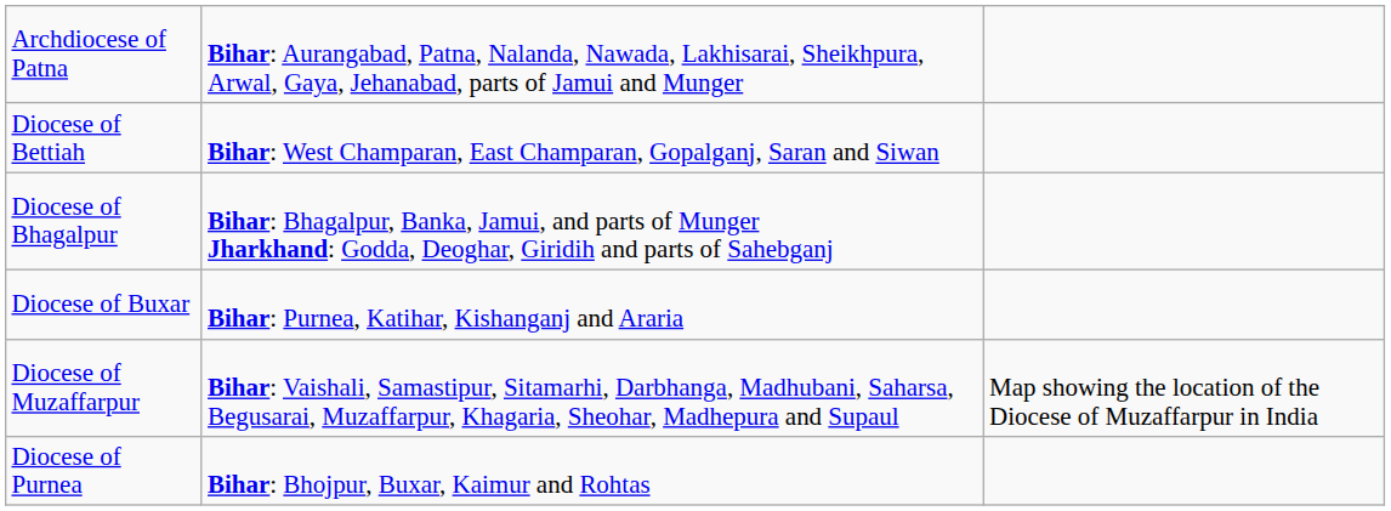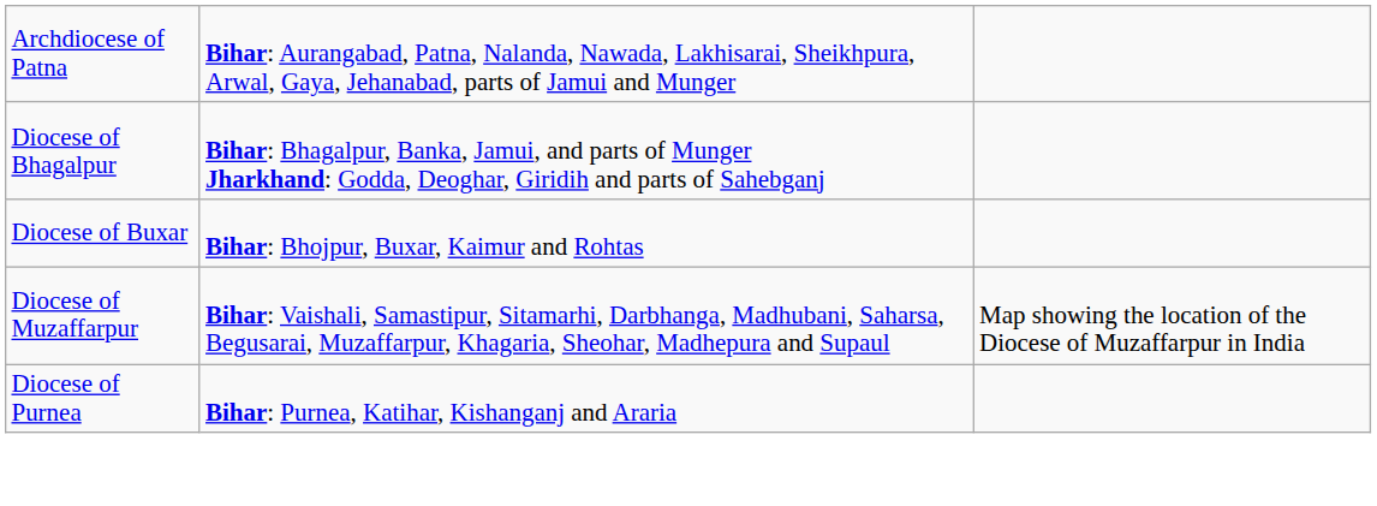- row: Diocese of Bettiah | Bihar: West Champaran, East Champaran, Gopalganj, Saran and Siwan
Diocese of Buxar | column 2: Bihar: Purnea, Katihar, Kishanganj and Araria -> Bihar: Bhojpur, Buxar, Kaimur and Rohtas
Diocese of Purnea | column 2: Bihar: Bhojpur, Buxar, Kaimur and Rohtas -> Bihar: Purnea, Katihar, Kishanganj and Araria
